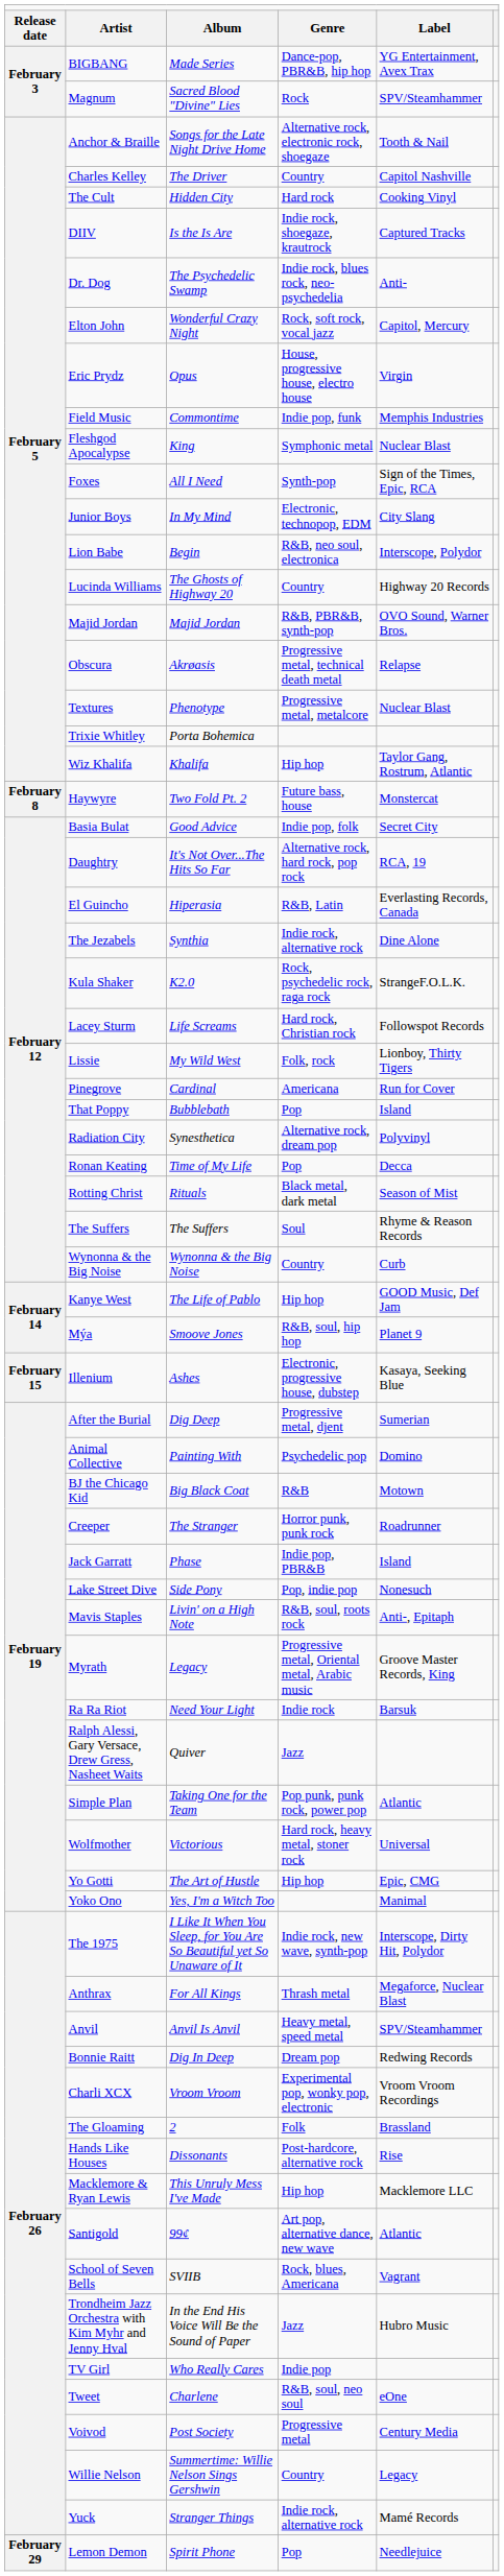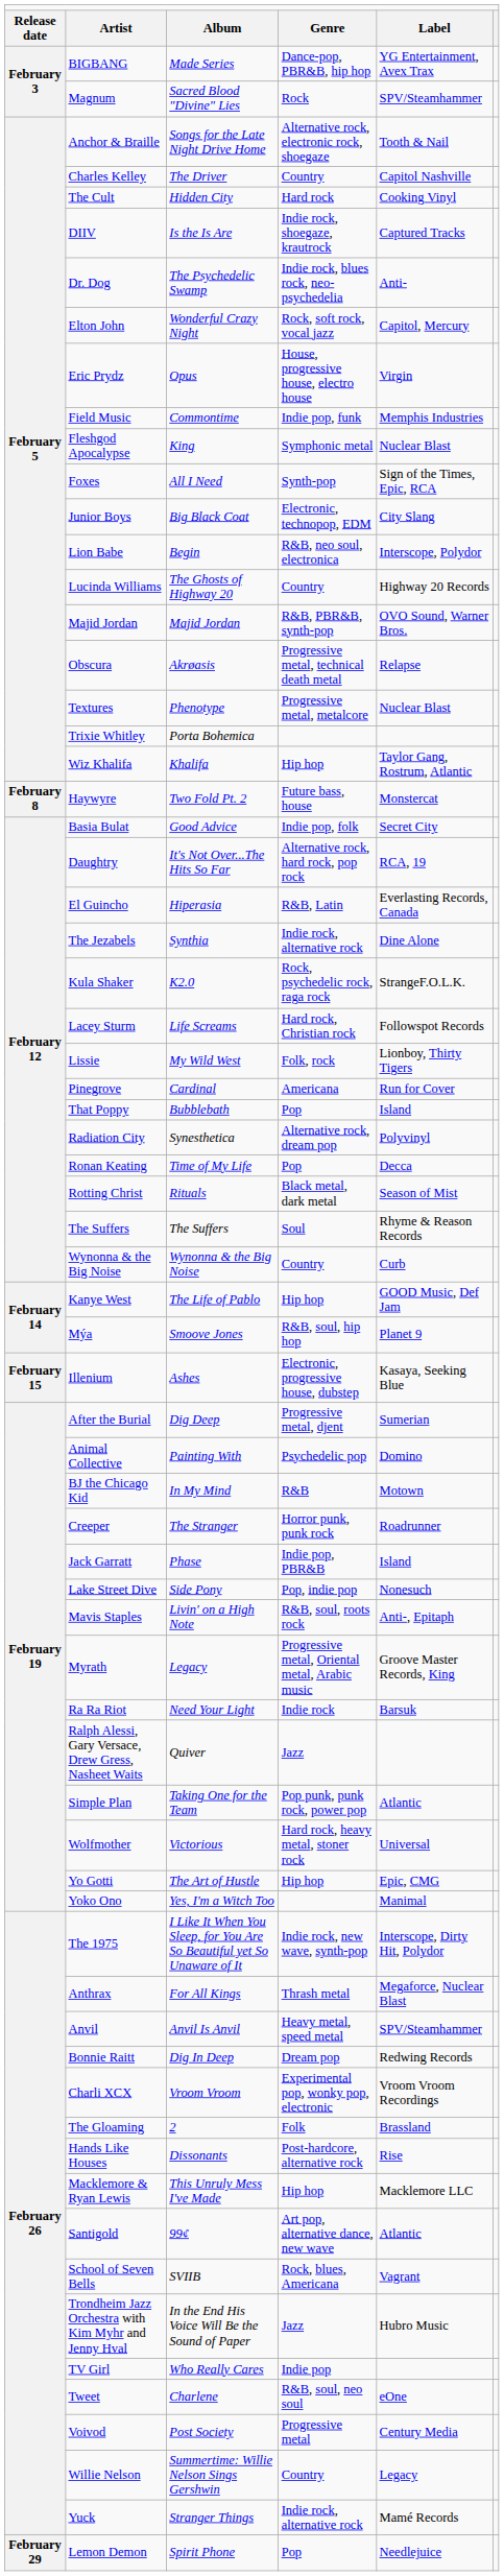Junior Boys | column 3: In My Mind -> Big Black Coat
BJ the Chicago Kid | column 3: Big Black Coat -> In My Mind
